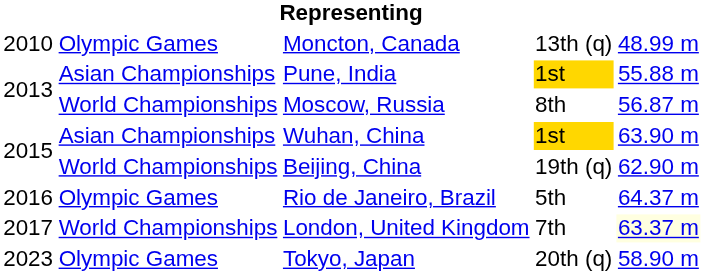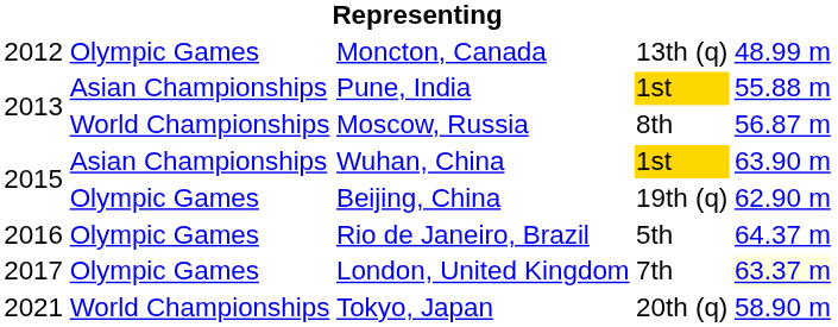Moncton, Canada | column 1: 2010 -> 2012
Beijing, China | column 2: World Championships -> Olympic Games
London, United Kingdom | column 2: World Championships -> Olympic Games
Tokyo, Japan | column 1: 2023 -> 2021
Tokyo, Japan | column 2: Olympic Games -> World Championships
